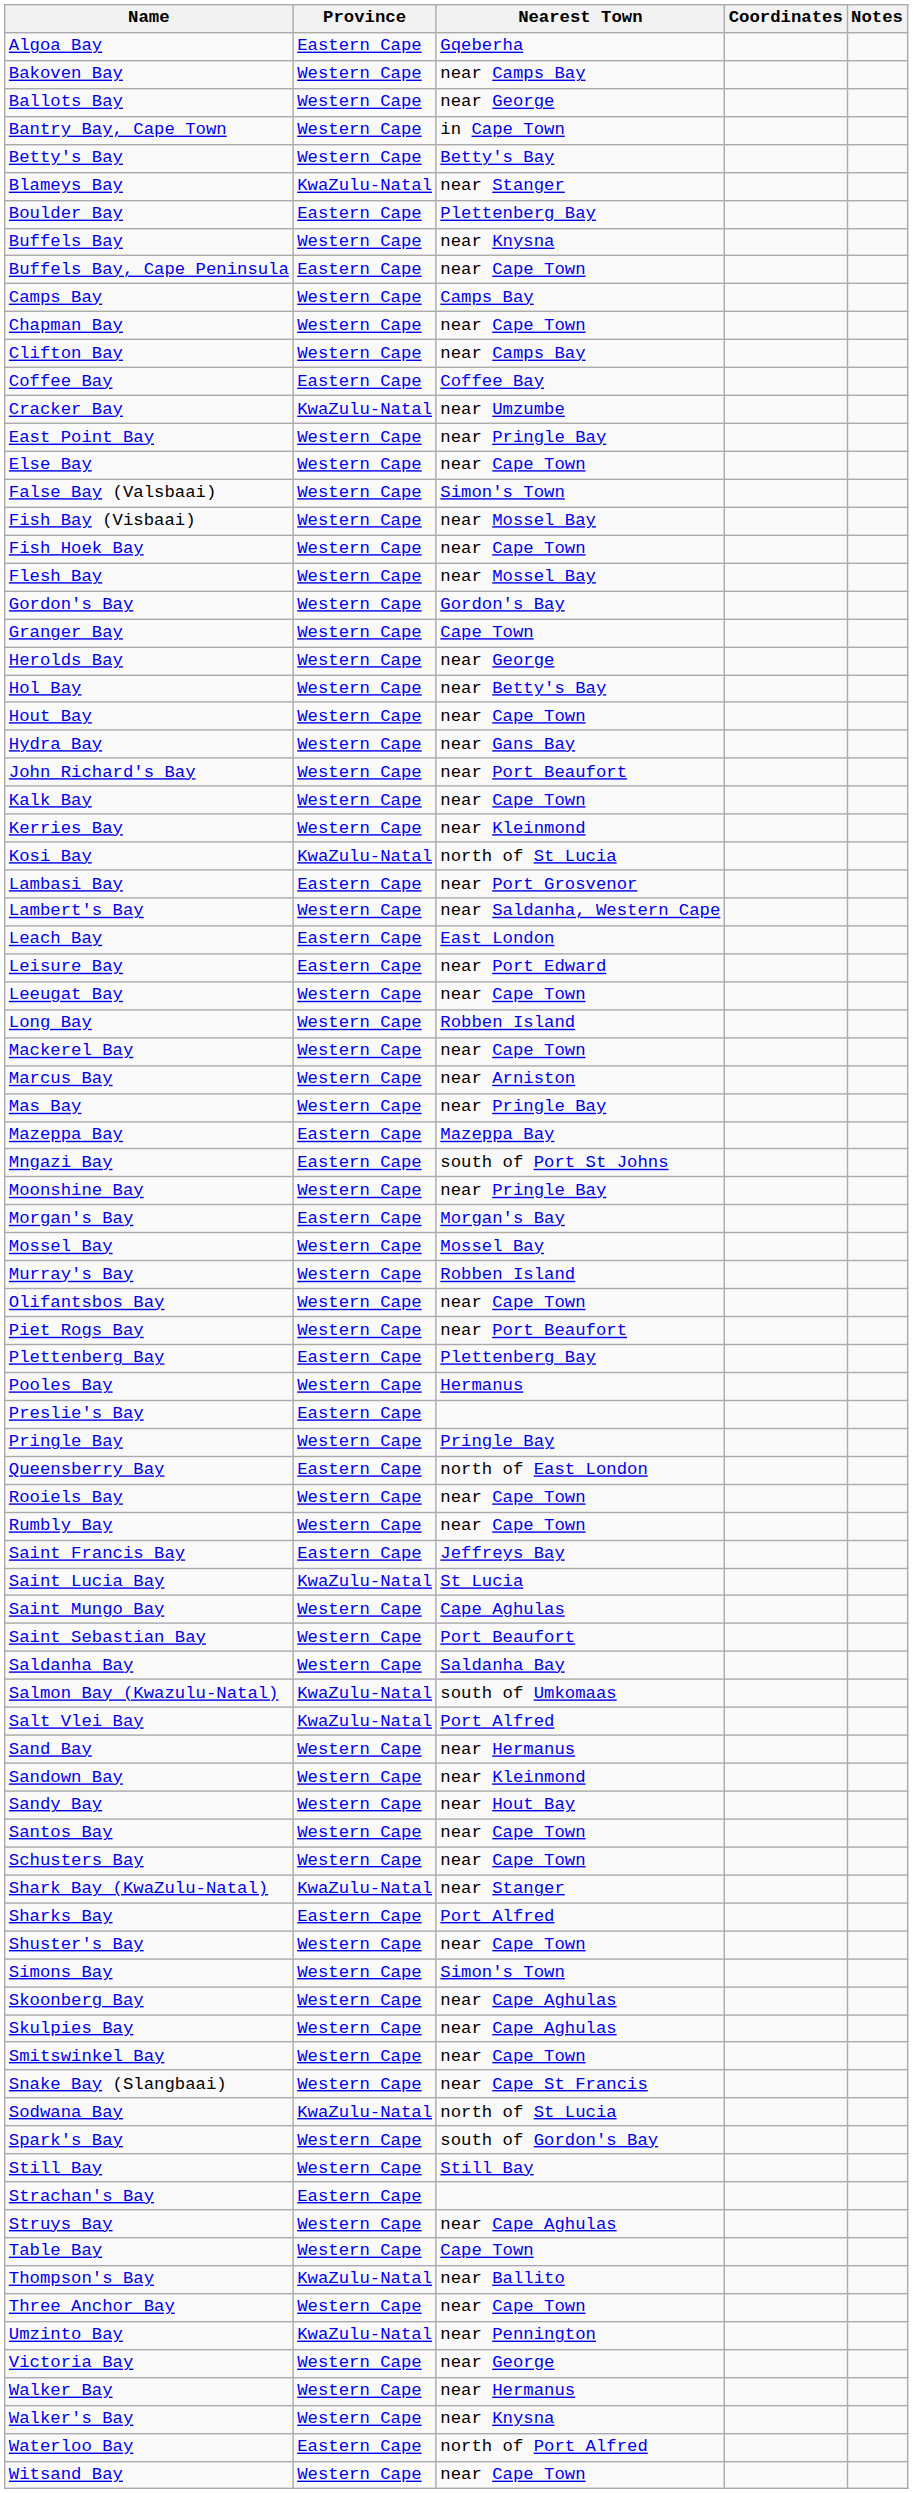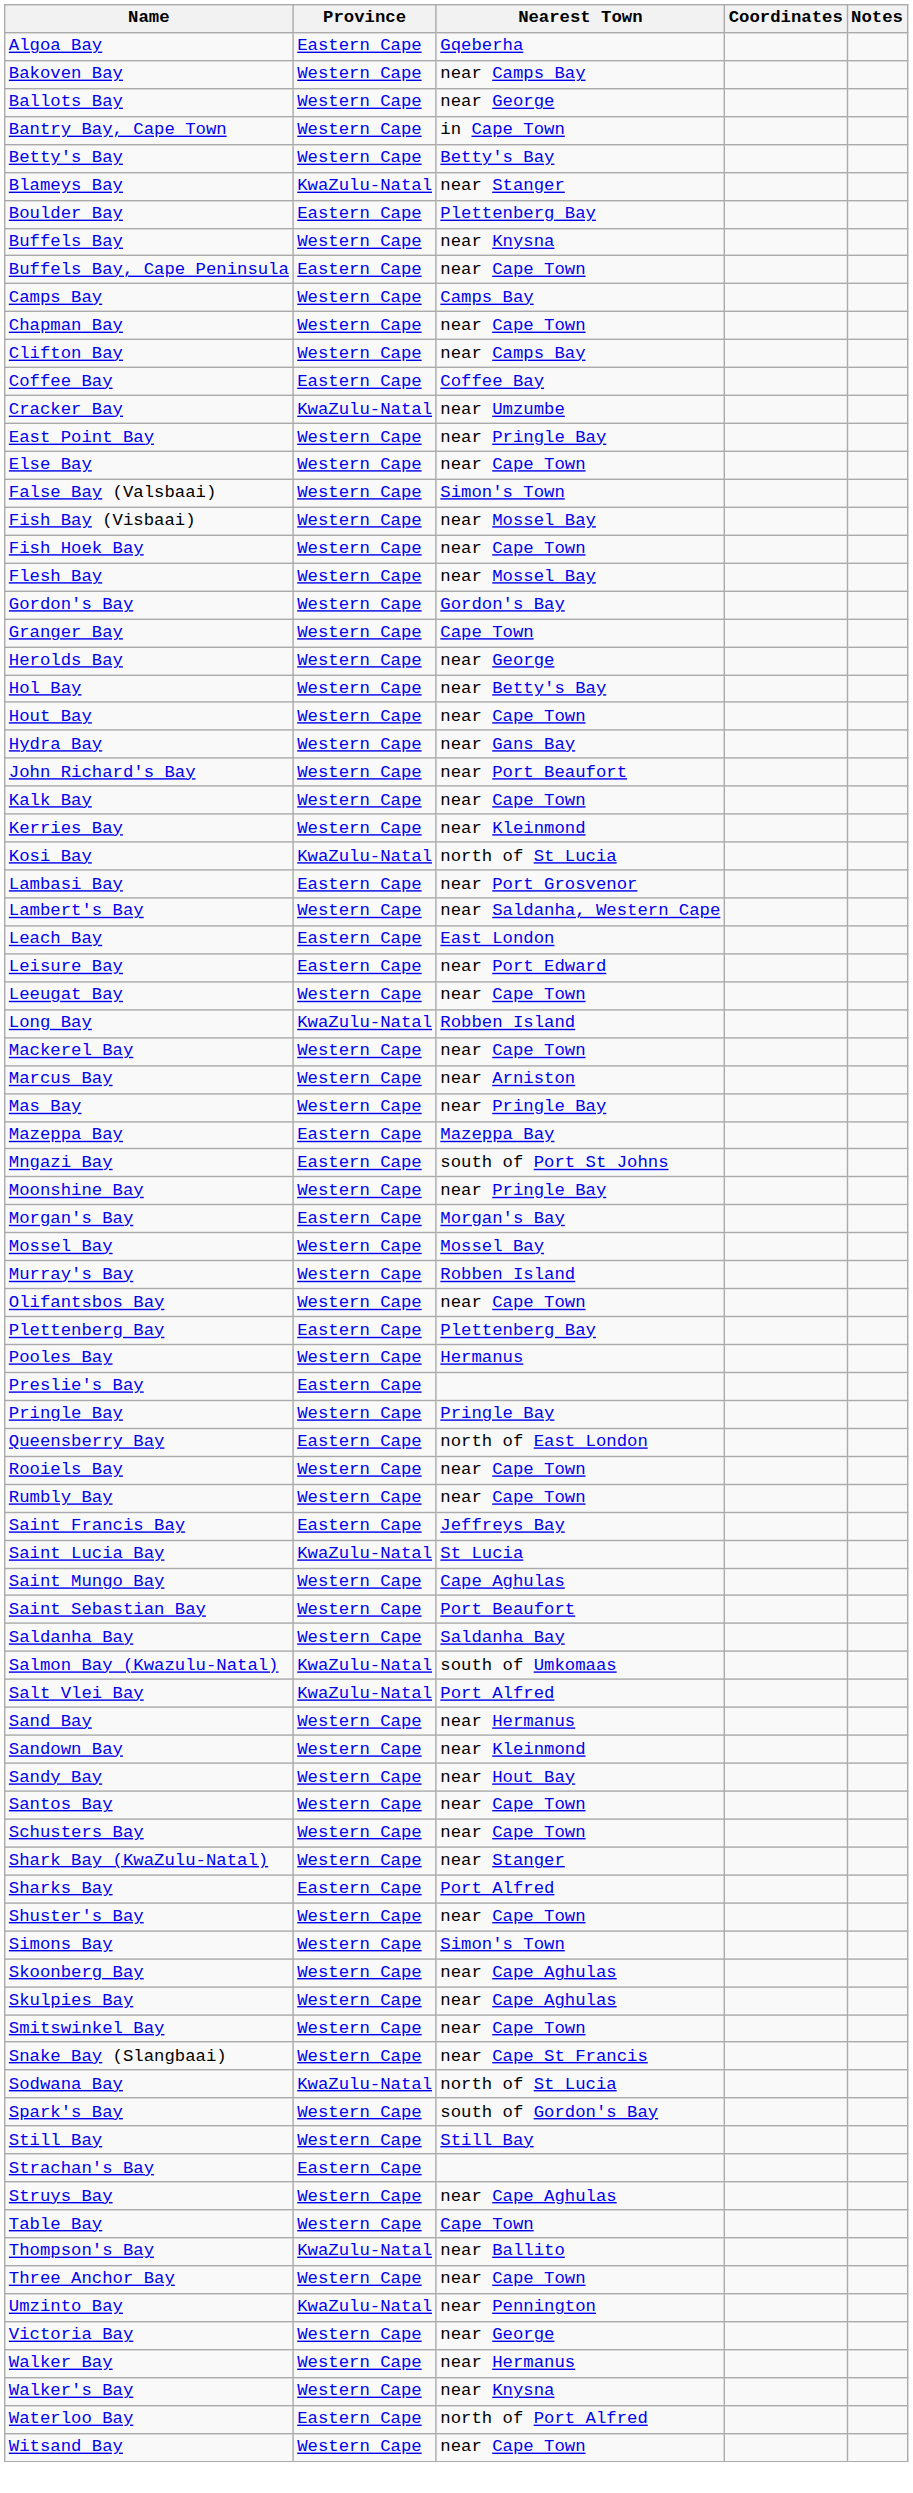Long Bay | Province: Western Cape -> KwaZulu-Natal
- row: Piet Rogs Bay | Western Cape | near Port Beaufort
Shark Bay (KwaZulu-Natal) | Province: KwaZulu-Natal -> Western Cape
